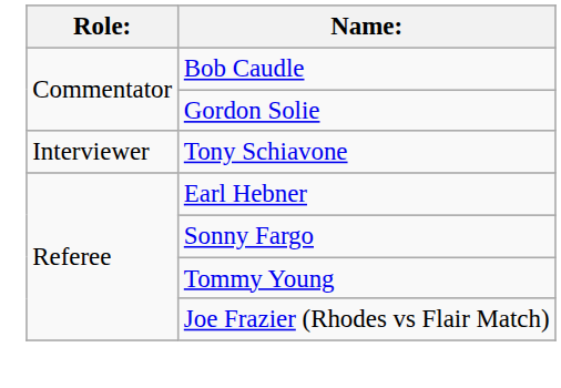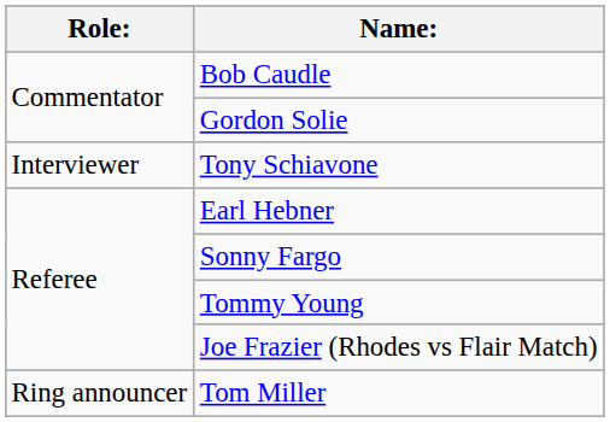+ row: Ring announcer | Tom Miller
